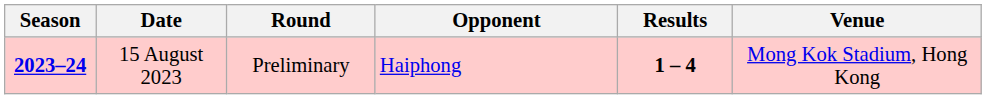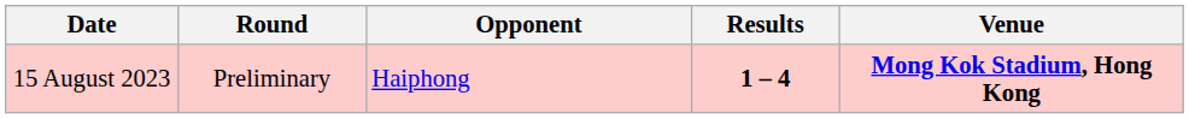- column: Season | 2023–24
15 August 2023 | Venue: normal -> bold
